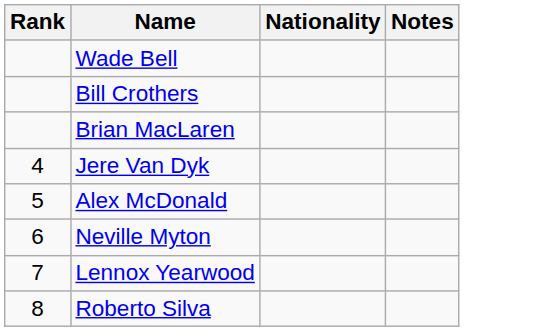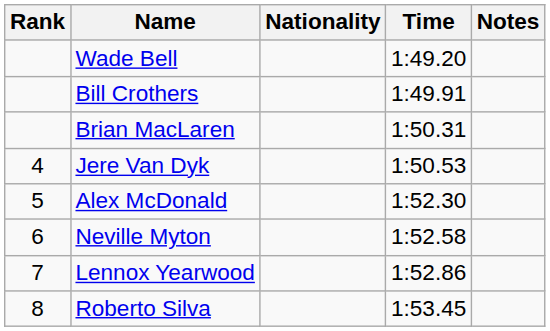+ column: Time | 1:49.20 | 1:49.91 | 1:50.31 | 1:50.53 | 1:52.30 | 1:52.58 | 1:52.86 | 1:53.45
